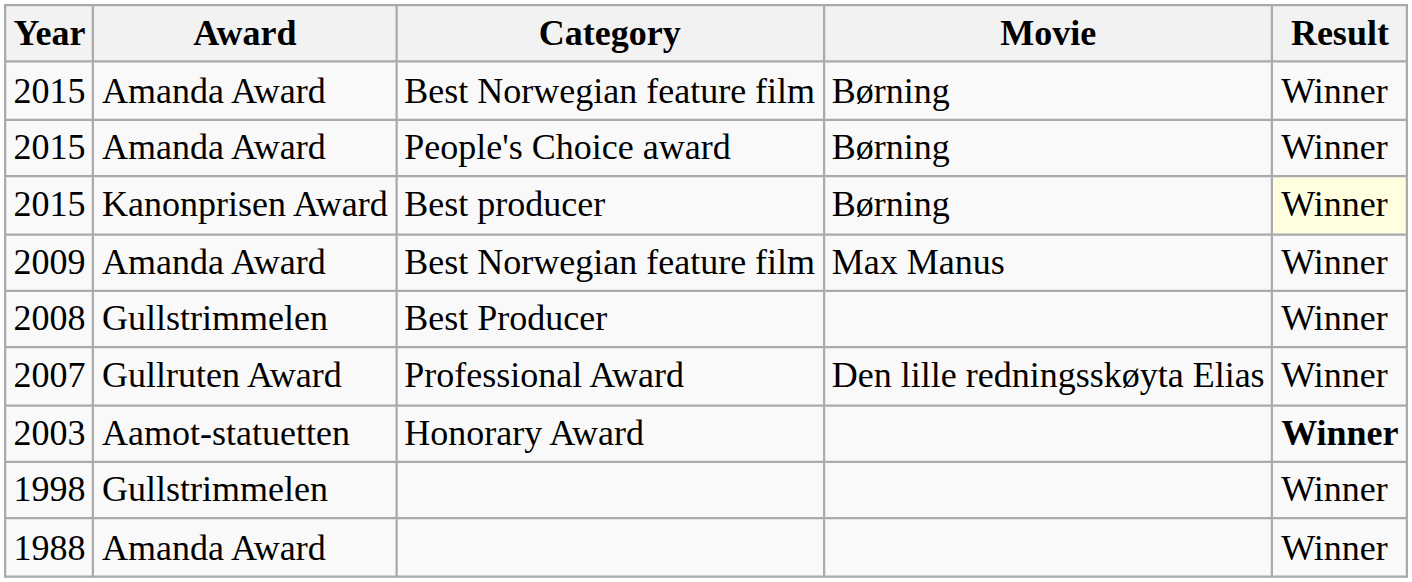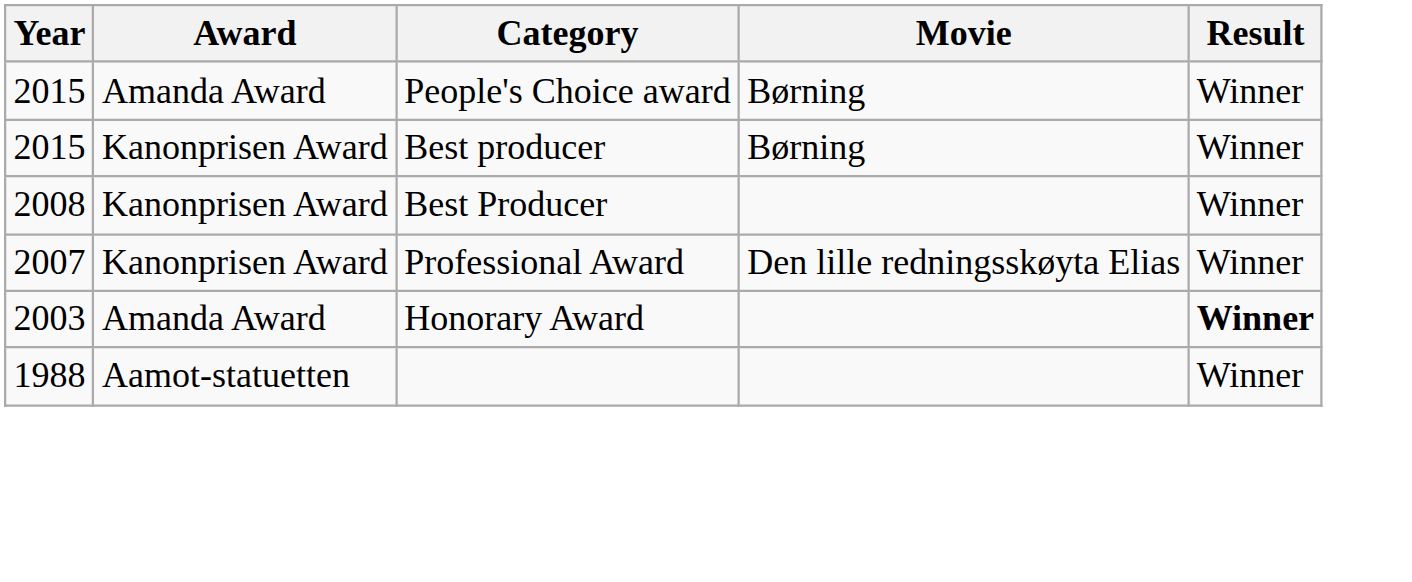- row: 2015 | Amanda Award | Best Norwegian feature film | Børning | Winner
2015 / Best producer | Result: lightyellow background -> no background
- row: 2009 | Amanda Award | Best Norwegian feature film | Max Manus | Winner
2008 | Award: Gullstrimmelen -> Kanonprisen Award
2007 | Award: Gullruten Award -> Kanonprisen Award
2003 | Award: Aamot-statuetten -> Amanda Award
- row: 1998 | Gullstrimmelen | Winner
1988 | Award: Amanda Award -> Aamot-statuetten
